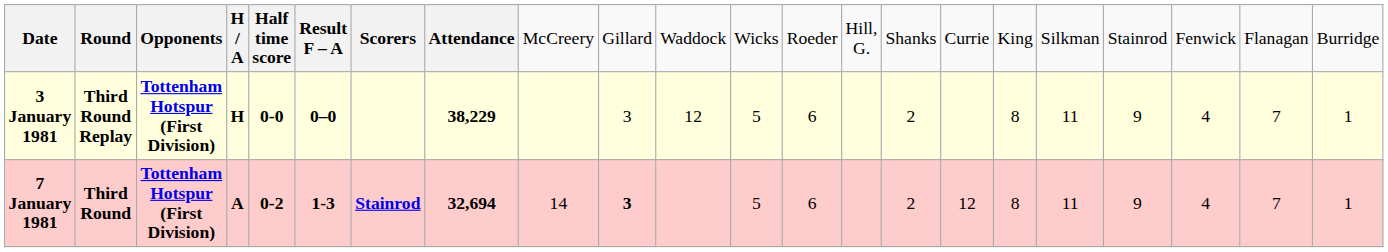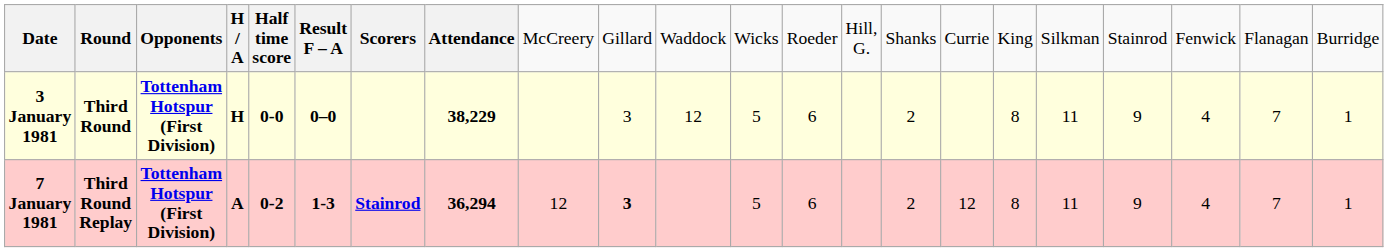3 January 1981 | column 2: Third Round Replay -> Third Round
7 January 1981 | column 2: Third Round -> Third Round Replay
7 January 1981 | column 8: 32,694 -> 36,294
7 January 1981 | column 9: 14 -> 12
